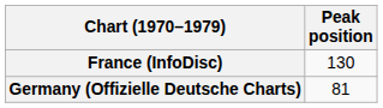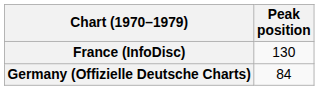Germany (Offizielle Deutsche Charts) | Peak position: 81 -> 84
